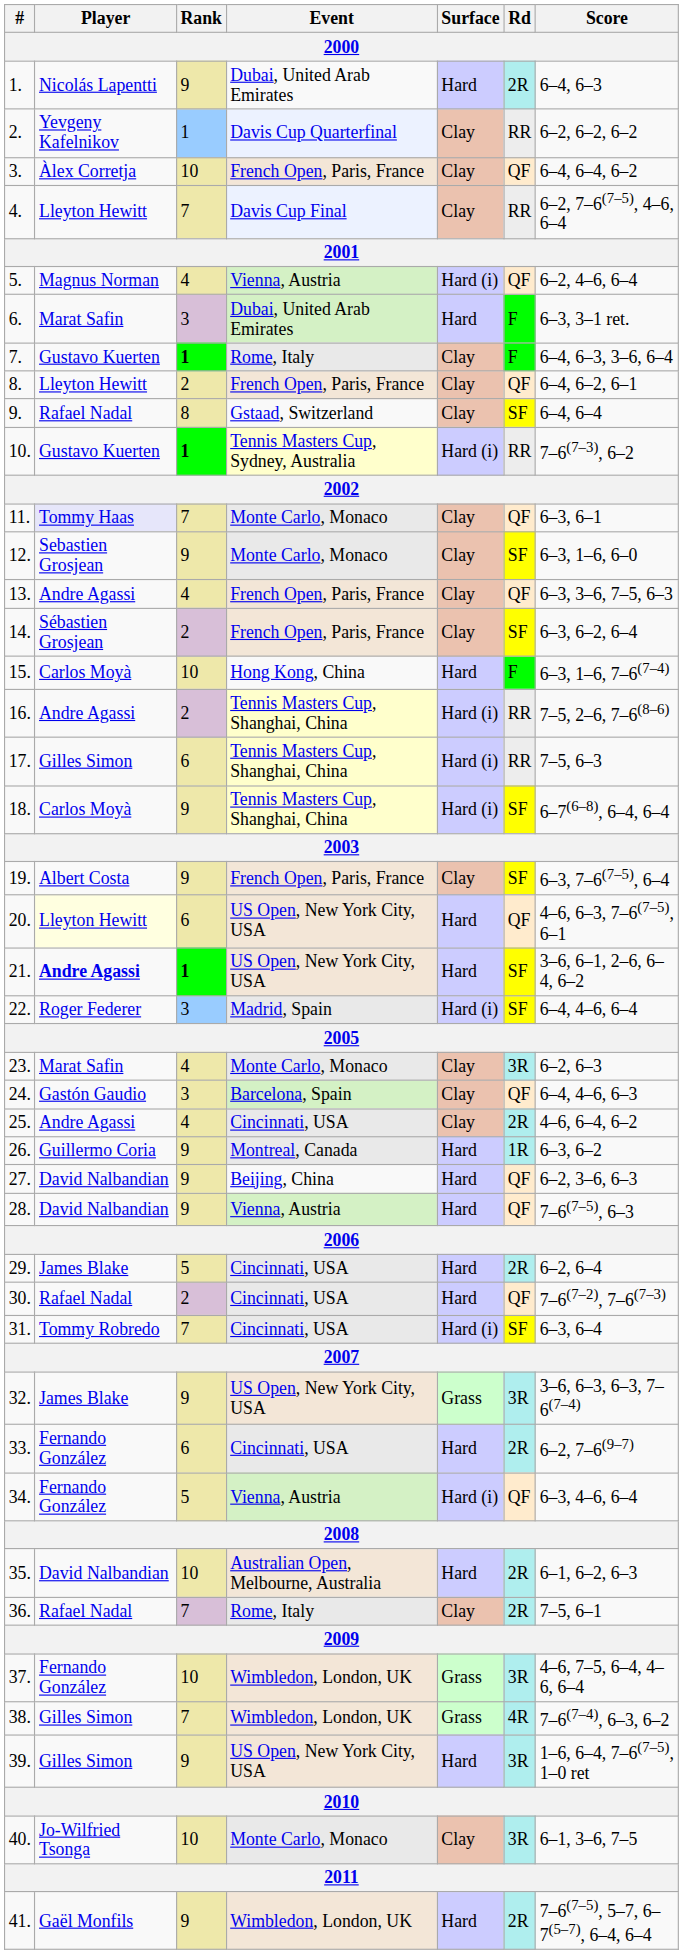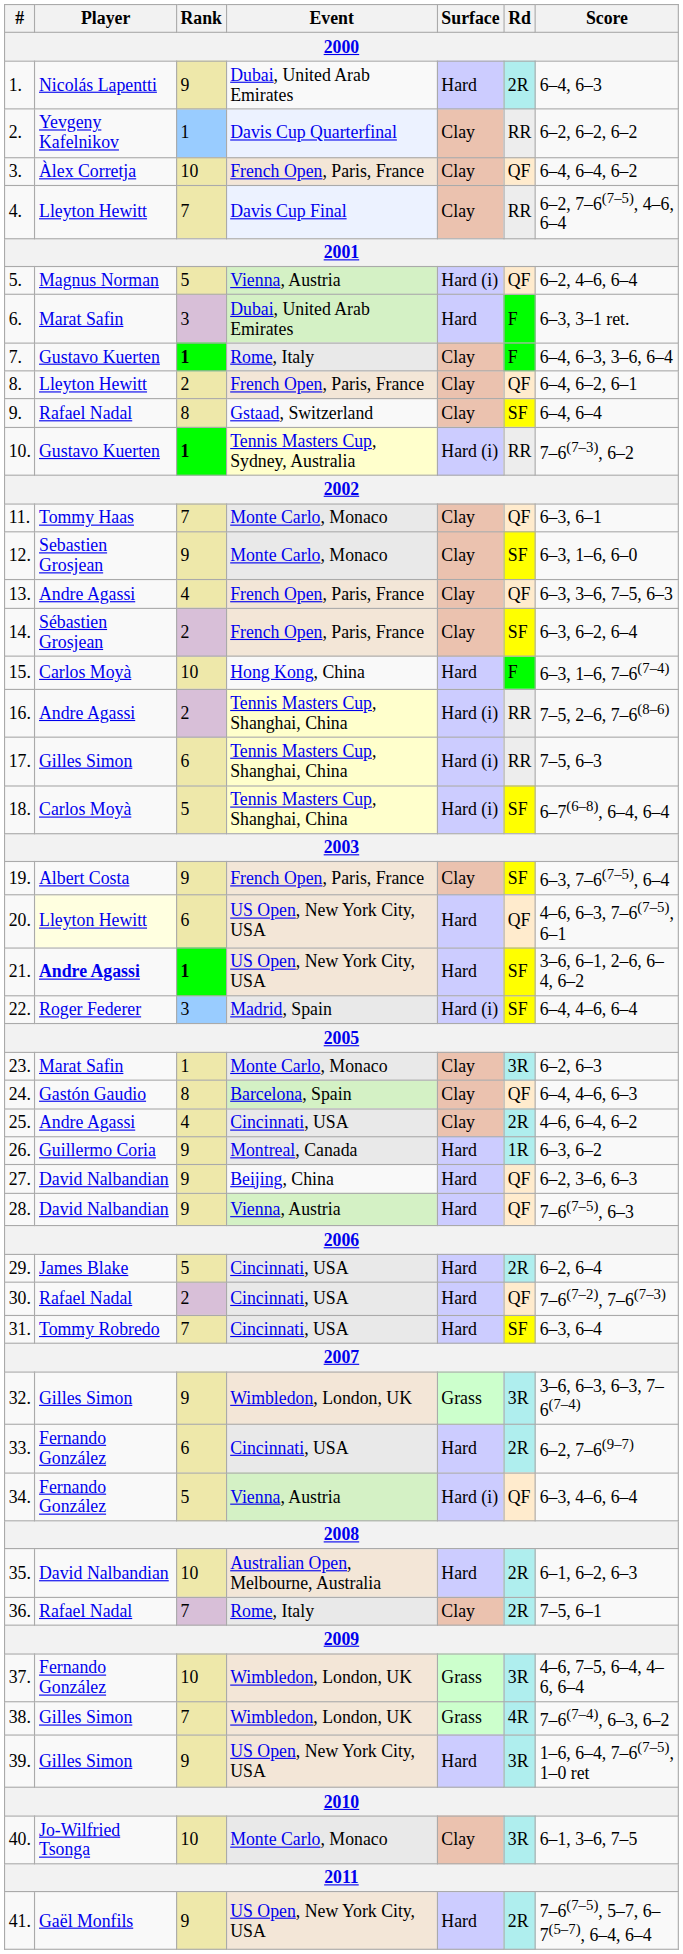5. | Rank: 4 -> 5
11. | Player: lavender background -> no background
18. | Rank: 9 -> 5
23. | Rank: 4 -> 1
24. | Rank: 3 -> 8
31. | Surface: Hard (i) -> Hard
32. | Player: James Blake -> Gilles Simon
32. | Event: US Open, New York City, USA -> Wimbledon, London, UK
41. | Event: Wimbledon, London, UK -> US Open, New York City, USA
